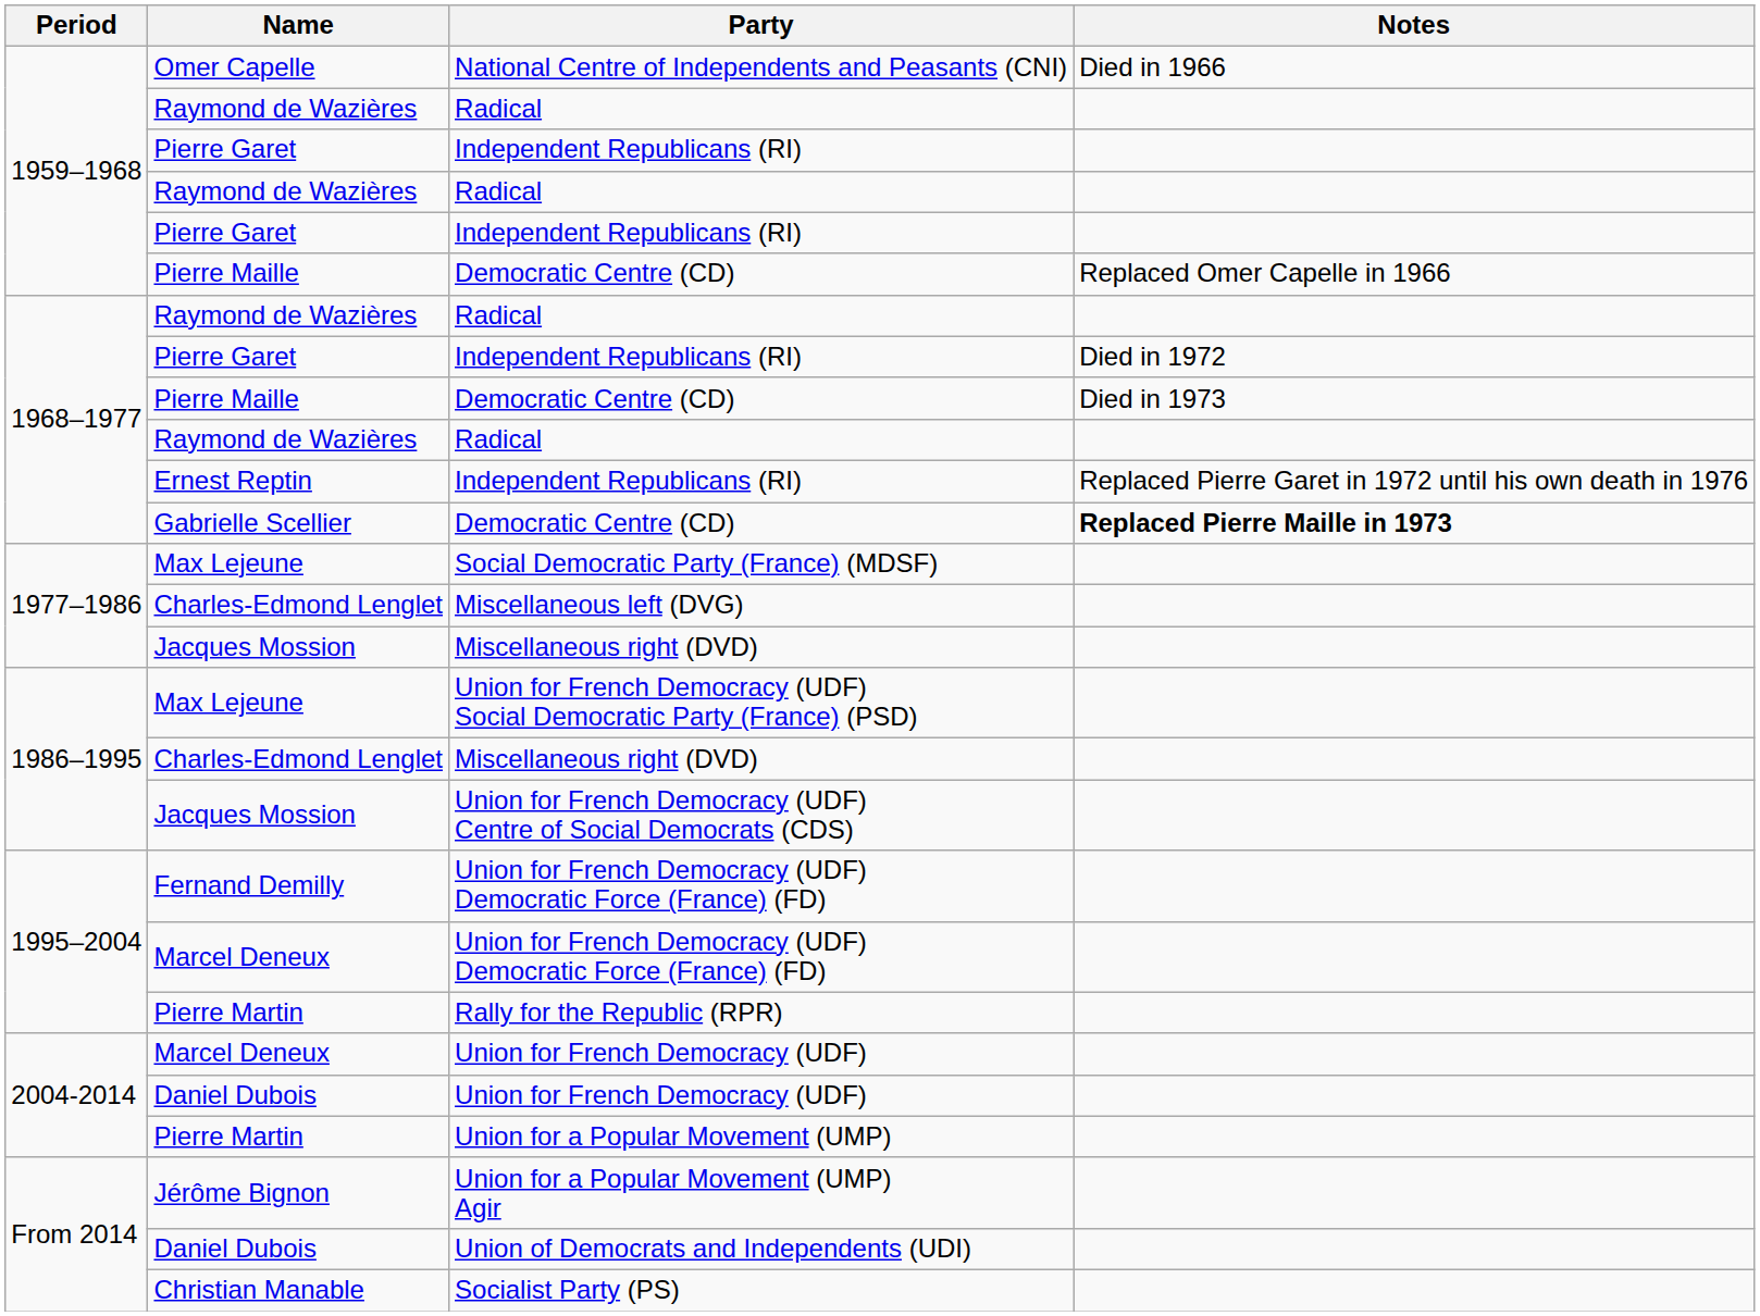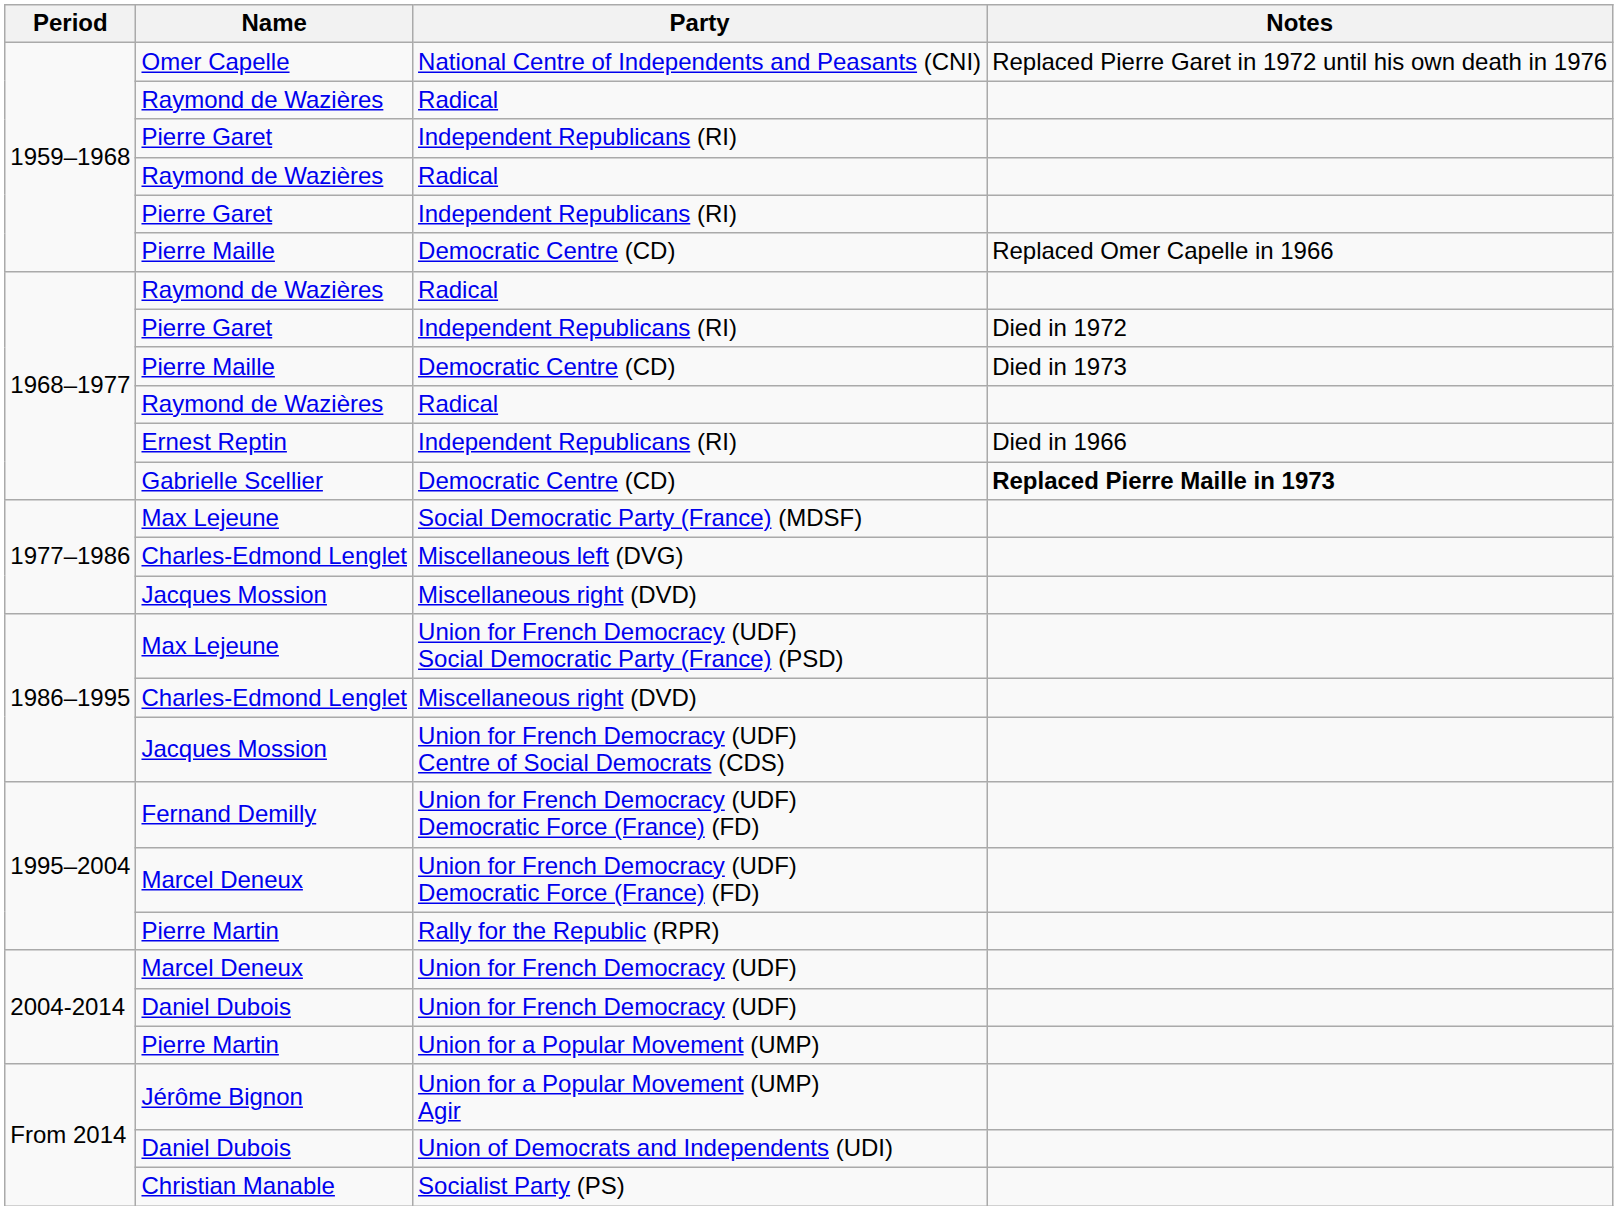National Centre of Independents and Peasants (CNI) | Notes: Died in 1966 -> Replaced Pierre Garet in 1972 until his own death in 1976
Ernest Reptin / Independent Republicans (RI) | Notes: Replaced Pierre Garet in 1972 until his own death in 1976 -> Died in 1966
